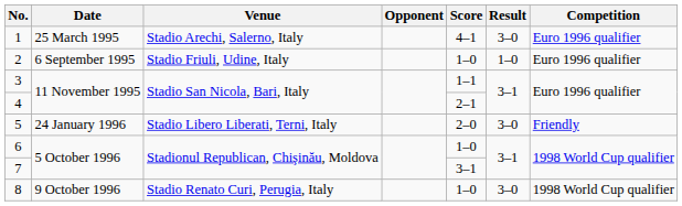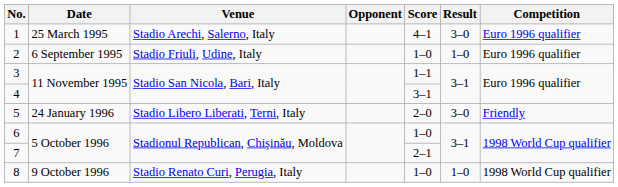4 | Score: 2–1 -> 3–1
7 | Score: 3–1 -> 2–1
8 | Result: 3–0 -> 1–0
